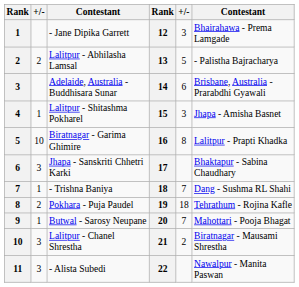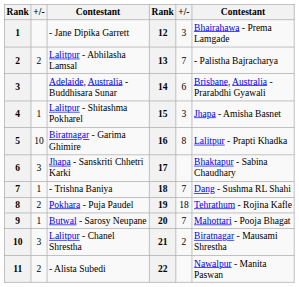Lalitpur - Abhilasha Lamsal | column 5: 5 -> 7
- Alista Subedi | column 2: 3 -> 2
